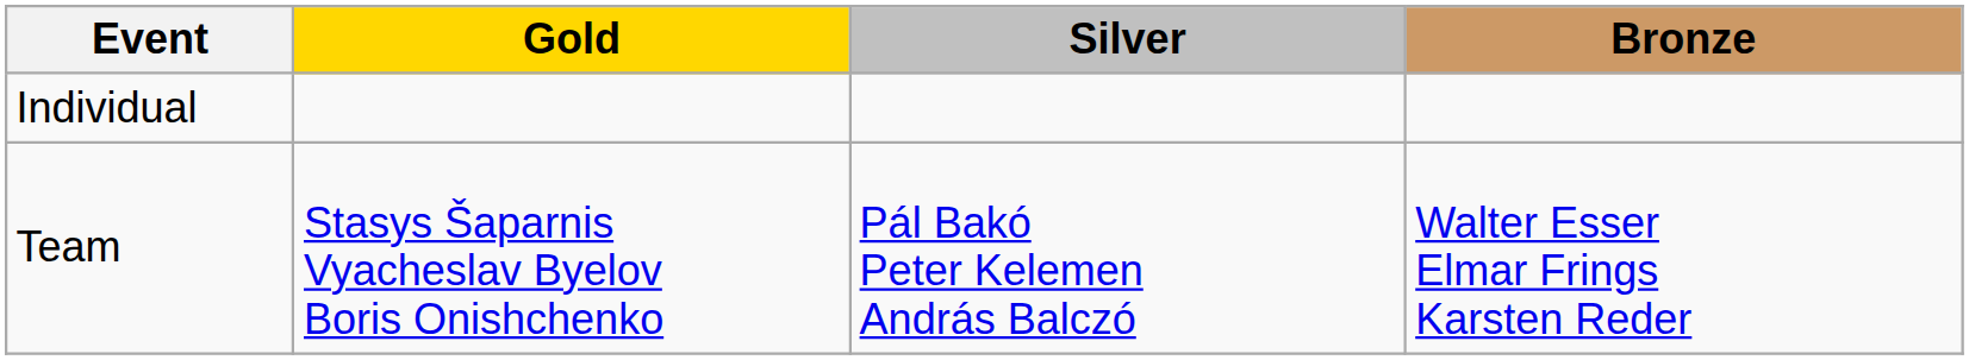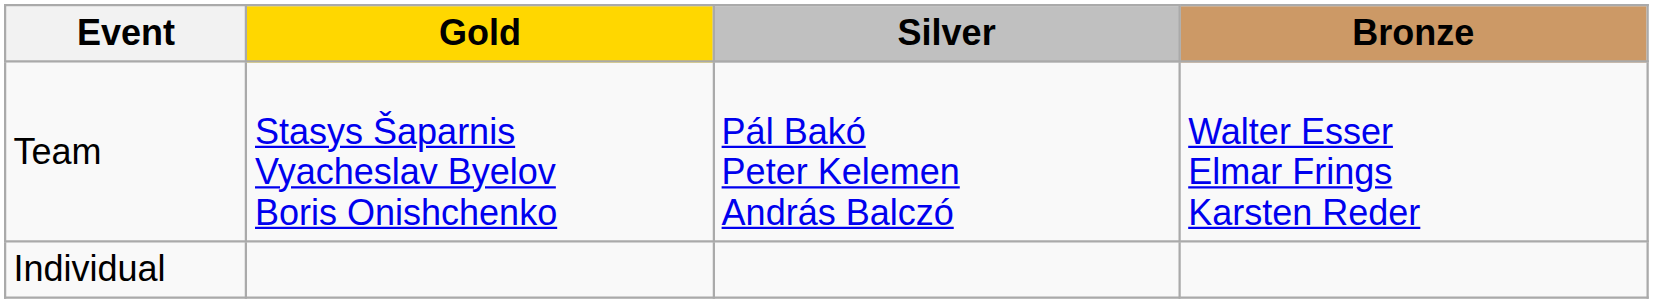rows swapped: Individual <-> Team
